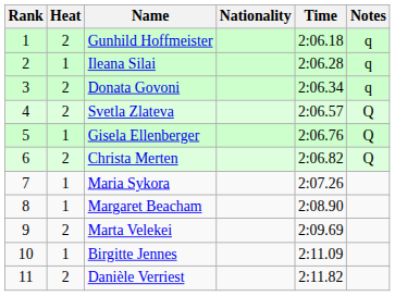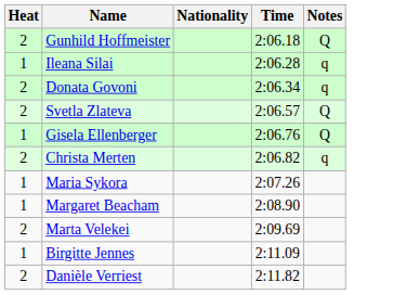- column: Rank | 1 | 2 | 3 | 4 | 5 | 6 | 7 | 8 | 9 | 10 | 11
Gunhild Hoffmeister | Notes: q -> Q
Christa Merten | Notes: Q -> q
